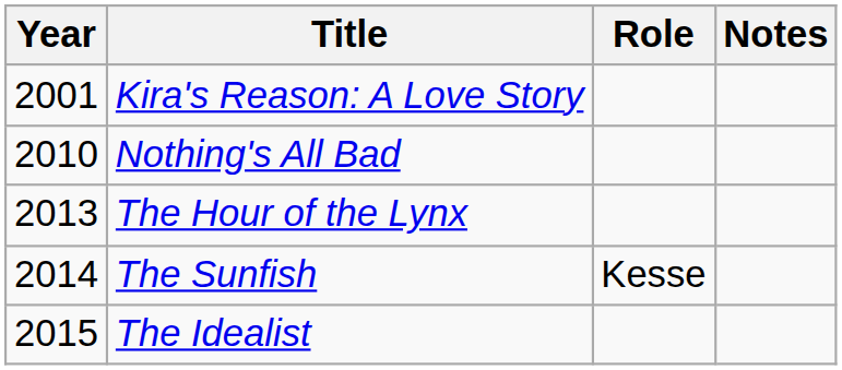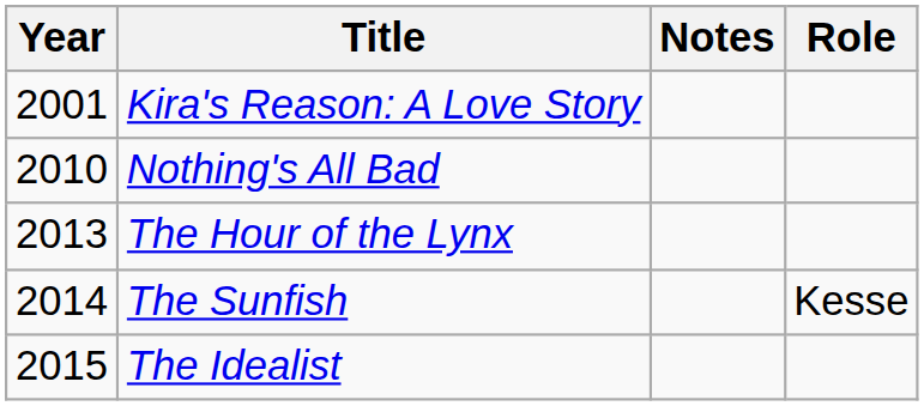columns swapped: Role <-> Notes
